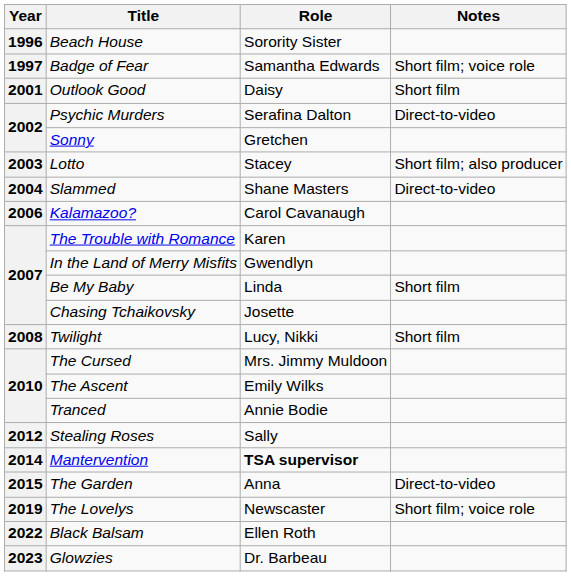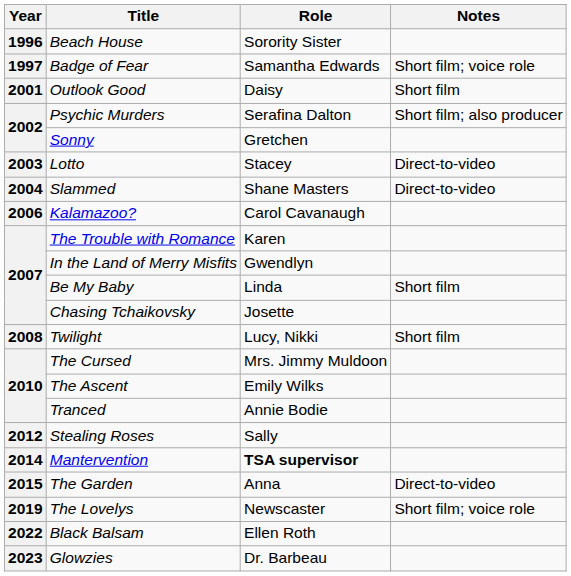Psychic Murders | Notes: Direct-to-video -> Short film; also producer
Lotto | Notes: Short film; also producer -> Direct-to-video
